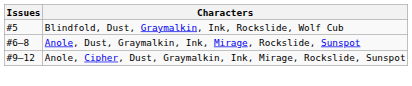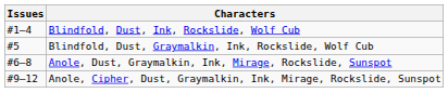+ row: #1–4 | Blindfold, Dust, Ink, Rockslide, Wolf Cub
